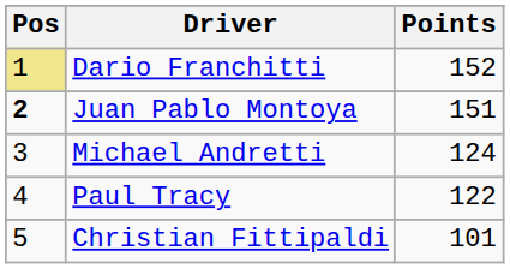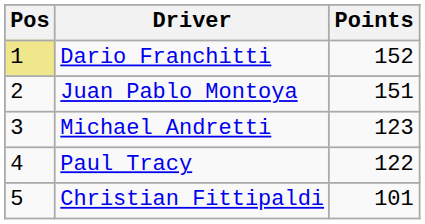Juan Pablo Montoya | Pos: bold -> normal
Michael Andretti | Points: 124 -> 123
